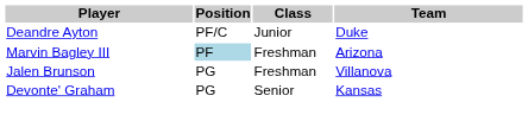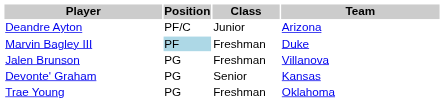Deandre Ayton | Team: Duke -> Arizona
Marvin Bagley III | Team: Arizona -> Duke
+ row: Trae Young | PG | Freshman | Oklahoma
